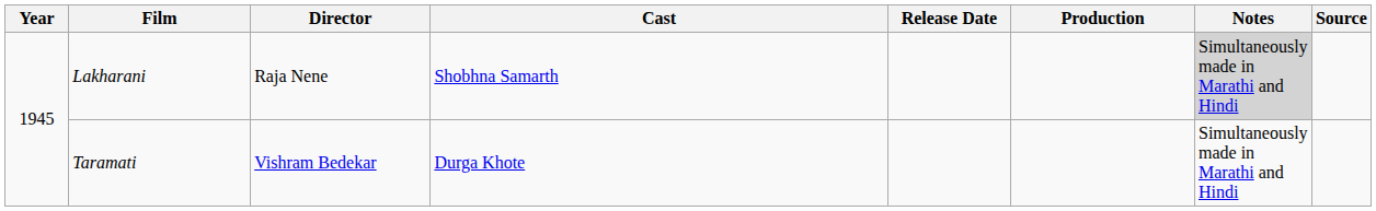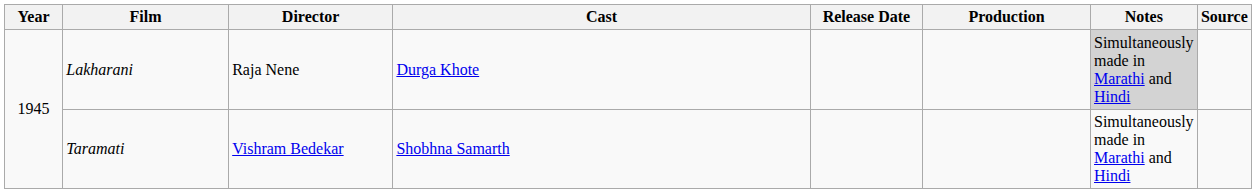Lakharani | Cast: Shobhna Samarth -> Durga Khote
Taramati | Cast: Durga Khote -> Shobhna Samarth
